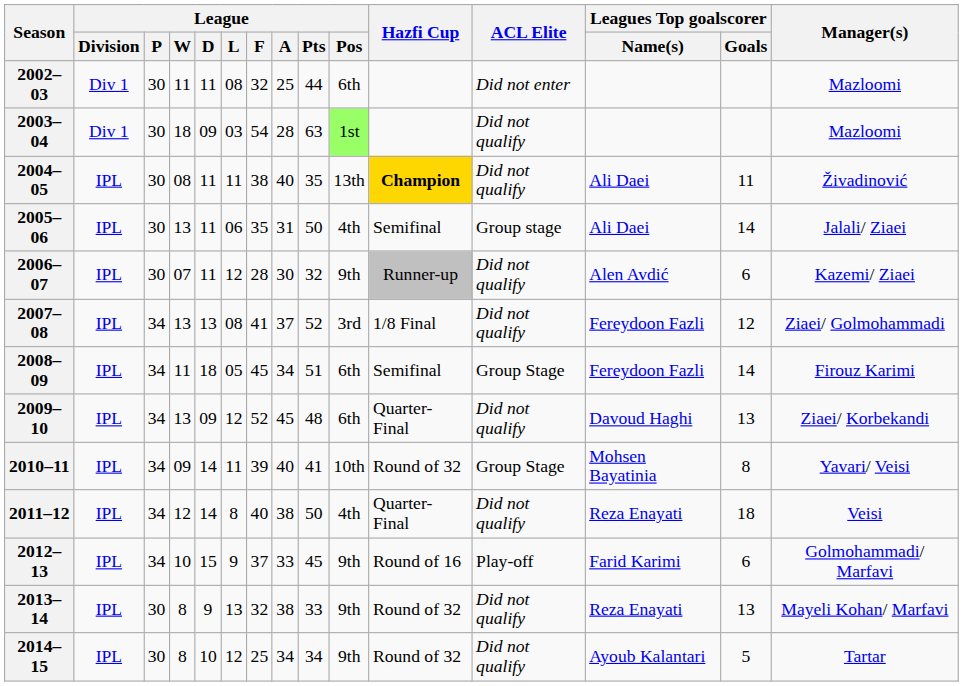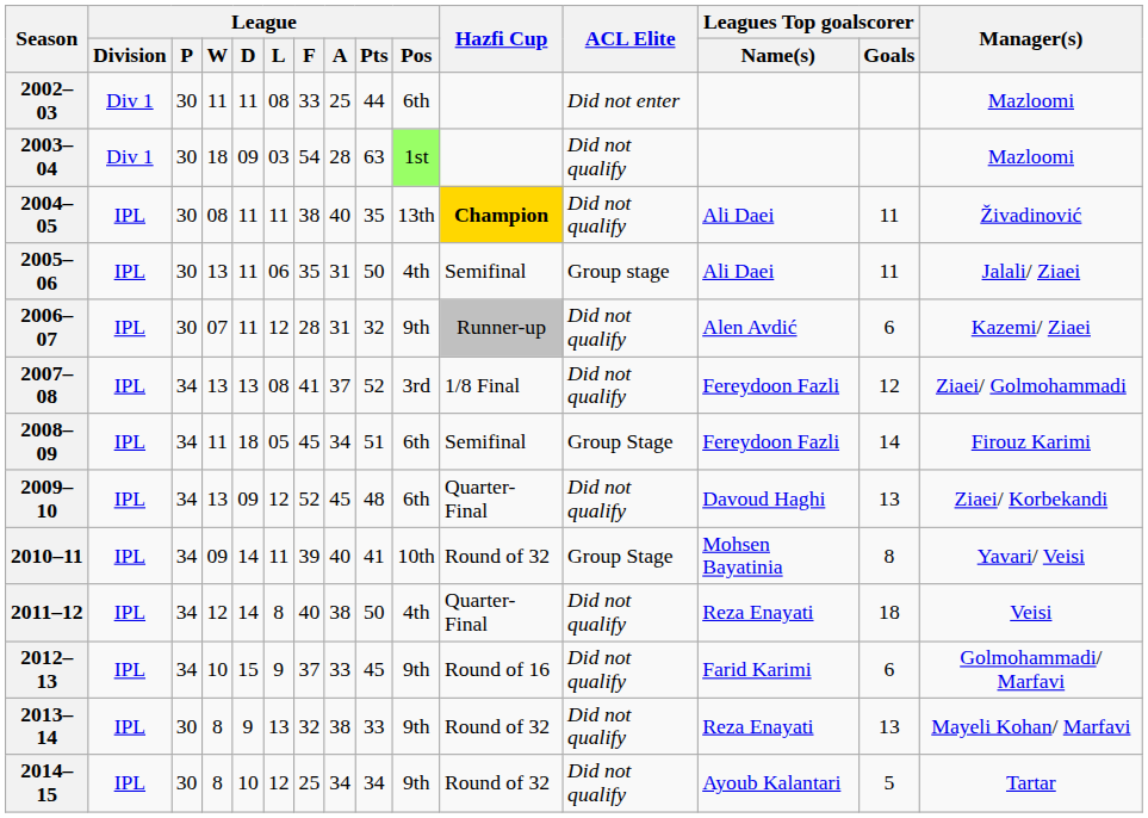2002–03 | League / F: 32 -> 33
2005–06 | Leagues Top goalscorer / Goals: 14 -> 11
2006–07 | League / A: 30 -> 31
2012–13 | ACL Elite: Play-off -> Did not qualify
